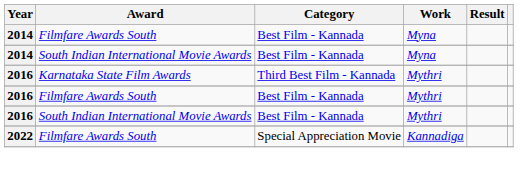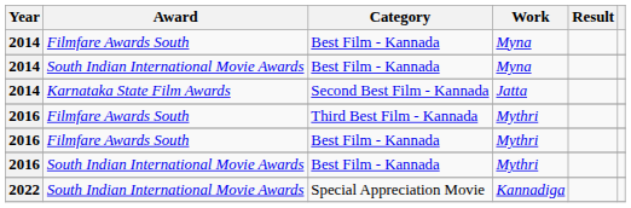+ row: 2014 | Karnataka State Film Awards | Second Best Film - Kannada | Jatta
Third Best Film - Kannada | Award: Karnataka State Film Awards -> Filmfare Awards South
Special Appreciation Movie | Award: Filmfare Awards South -> South Indian International Movie Awards
